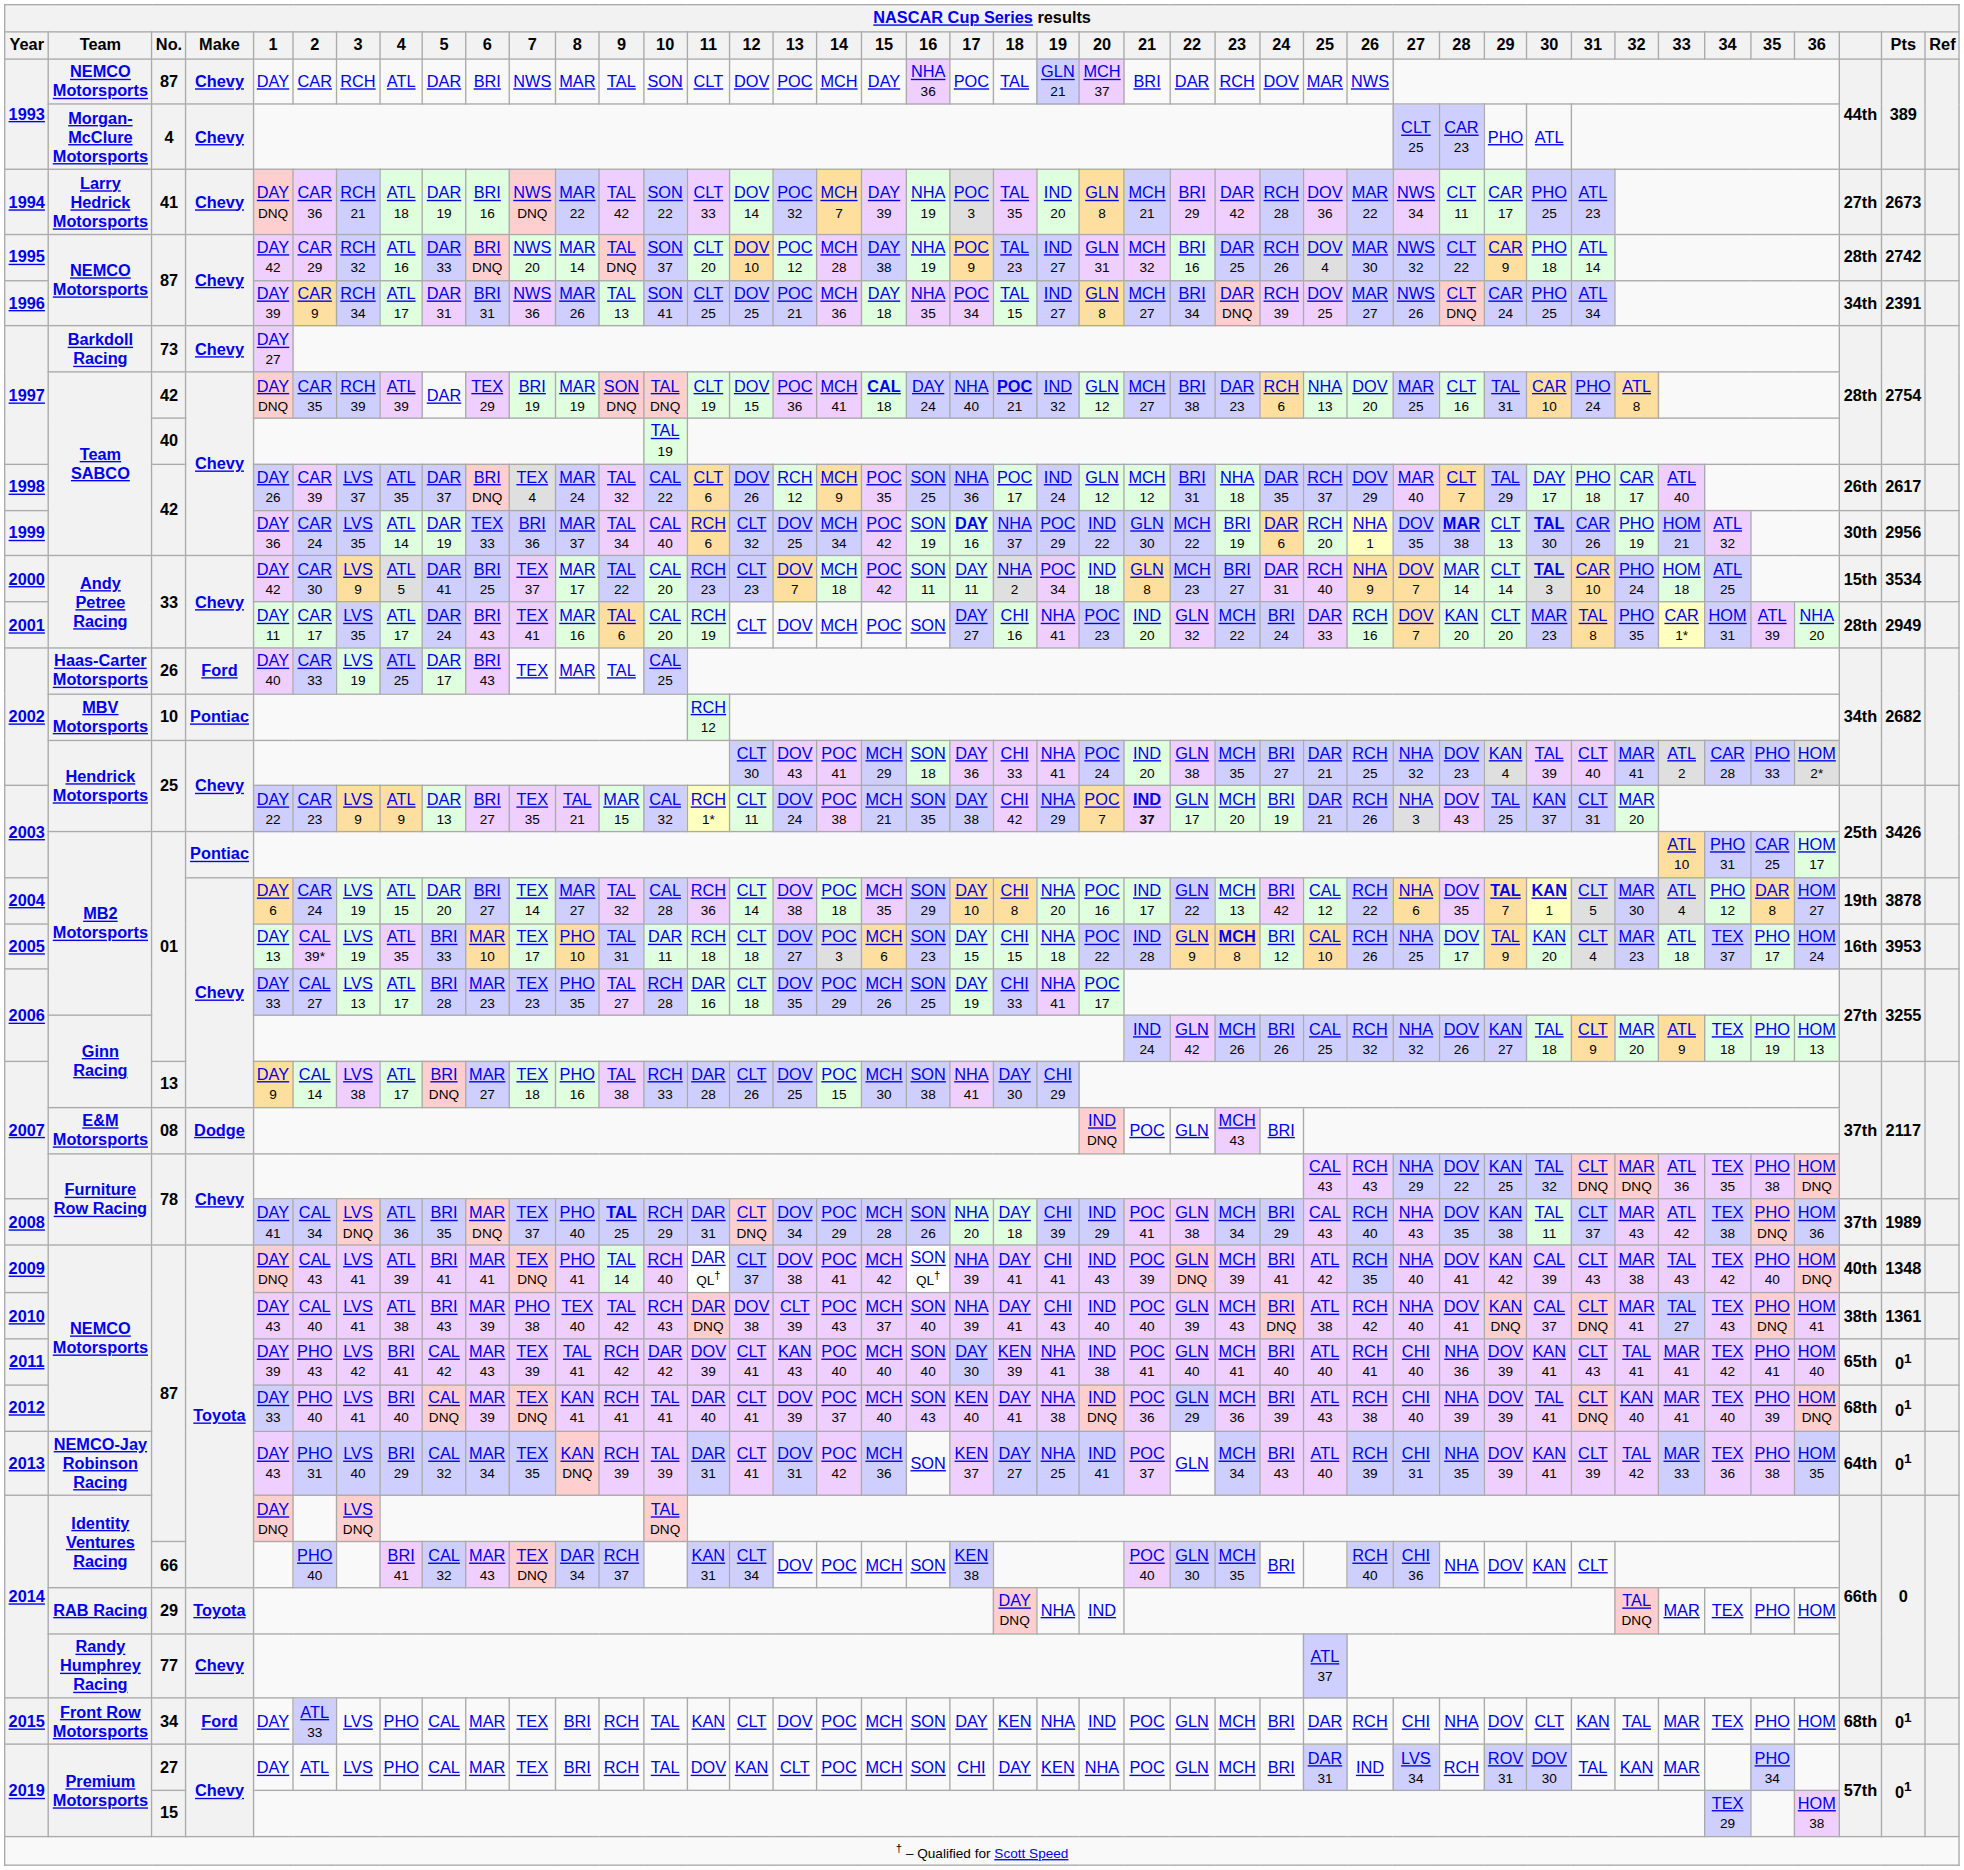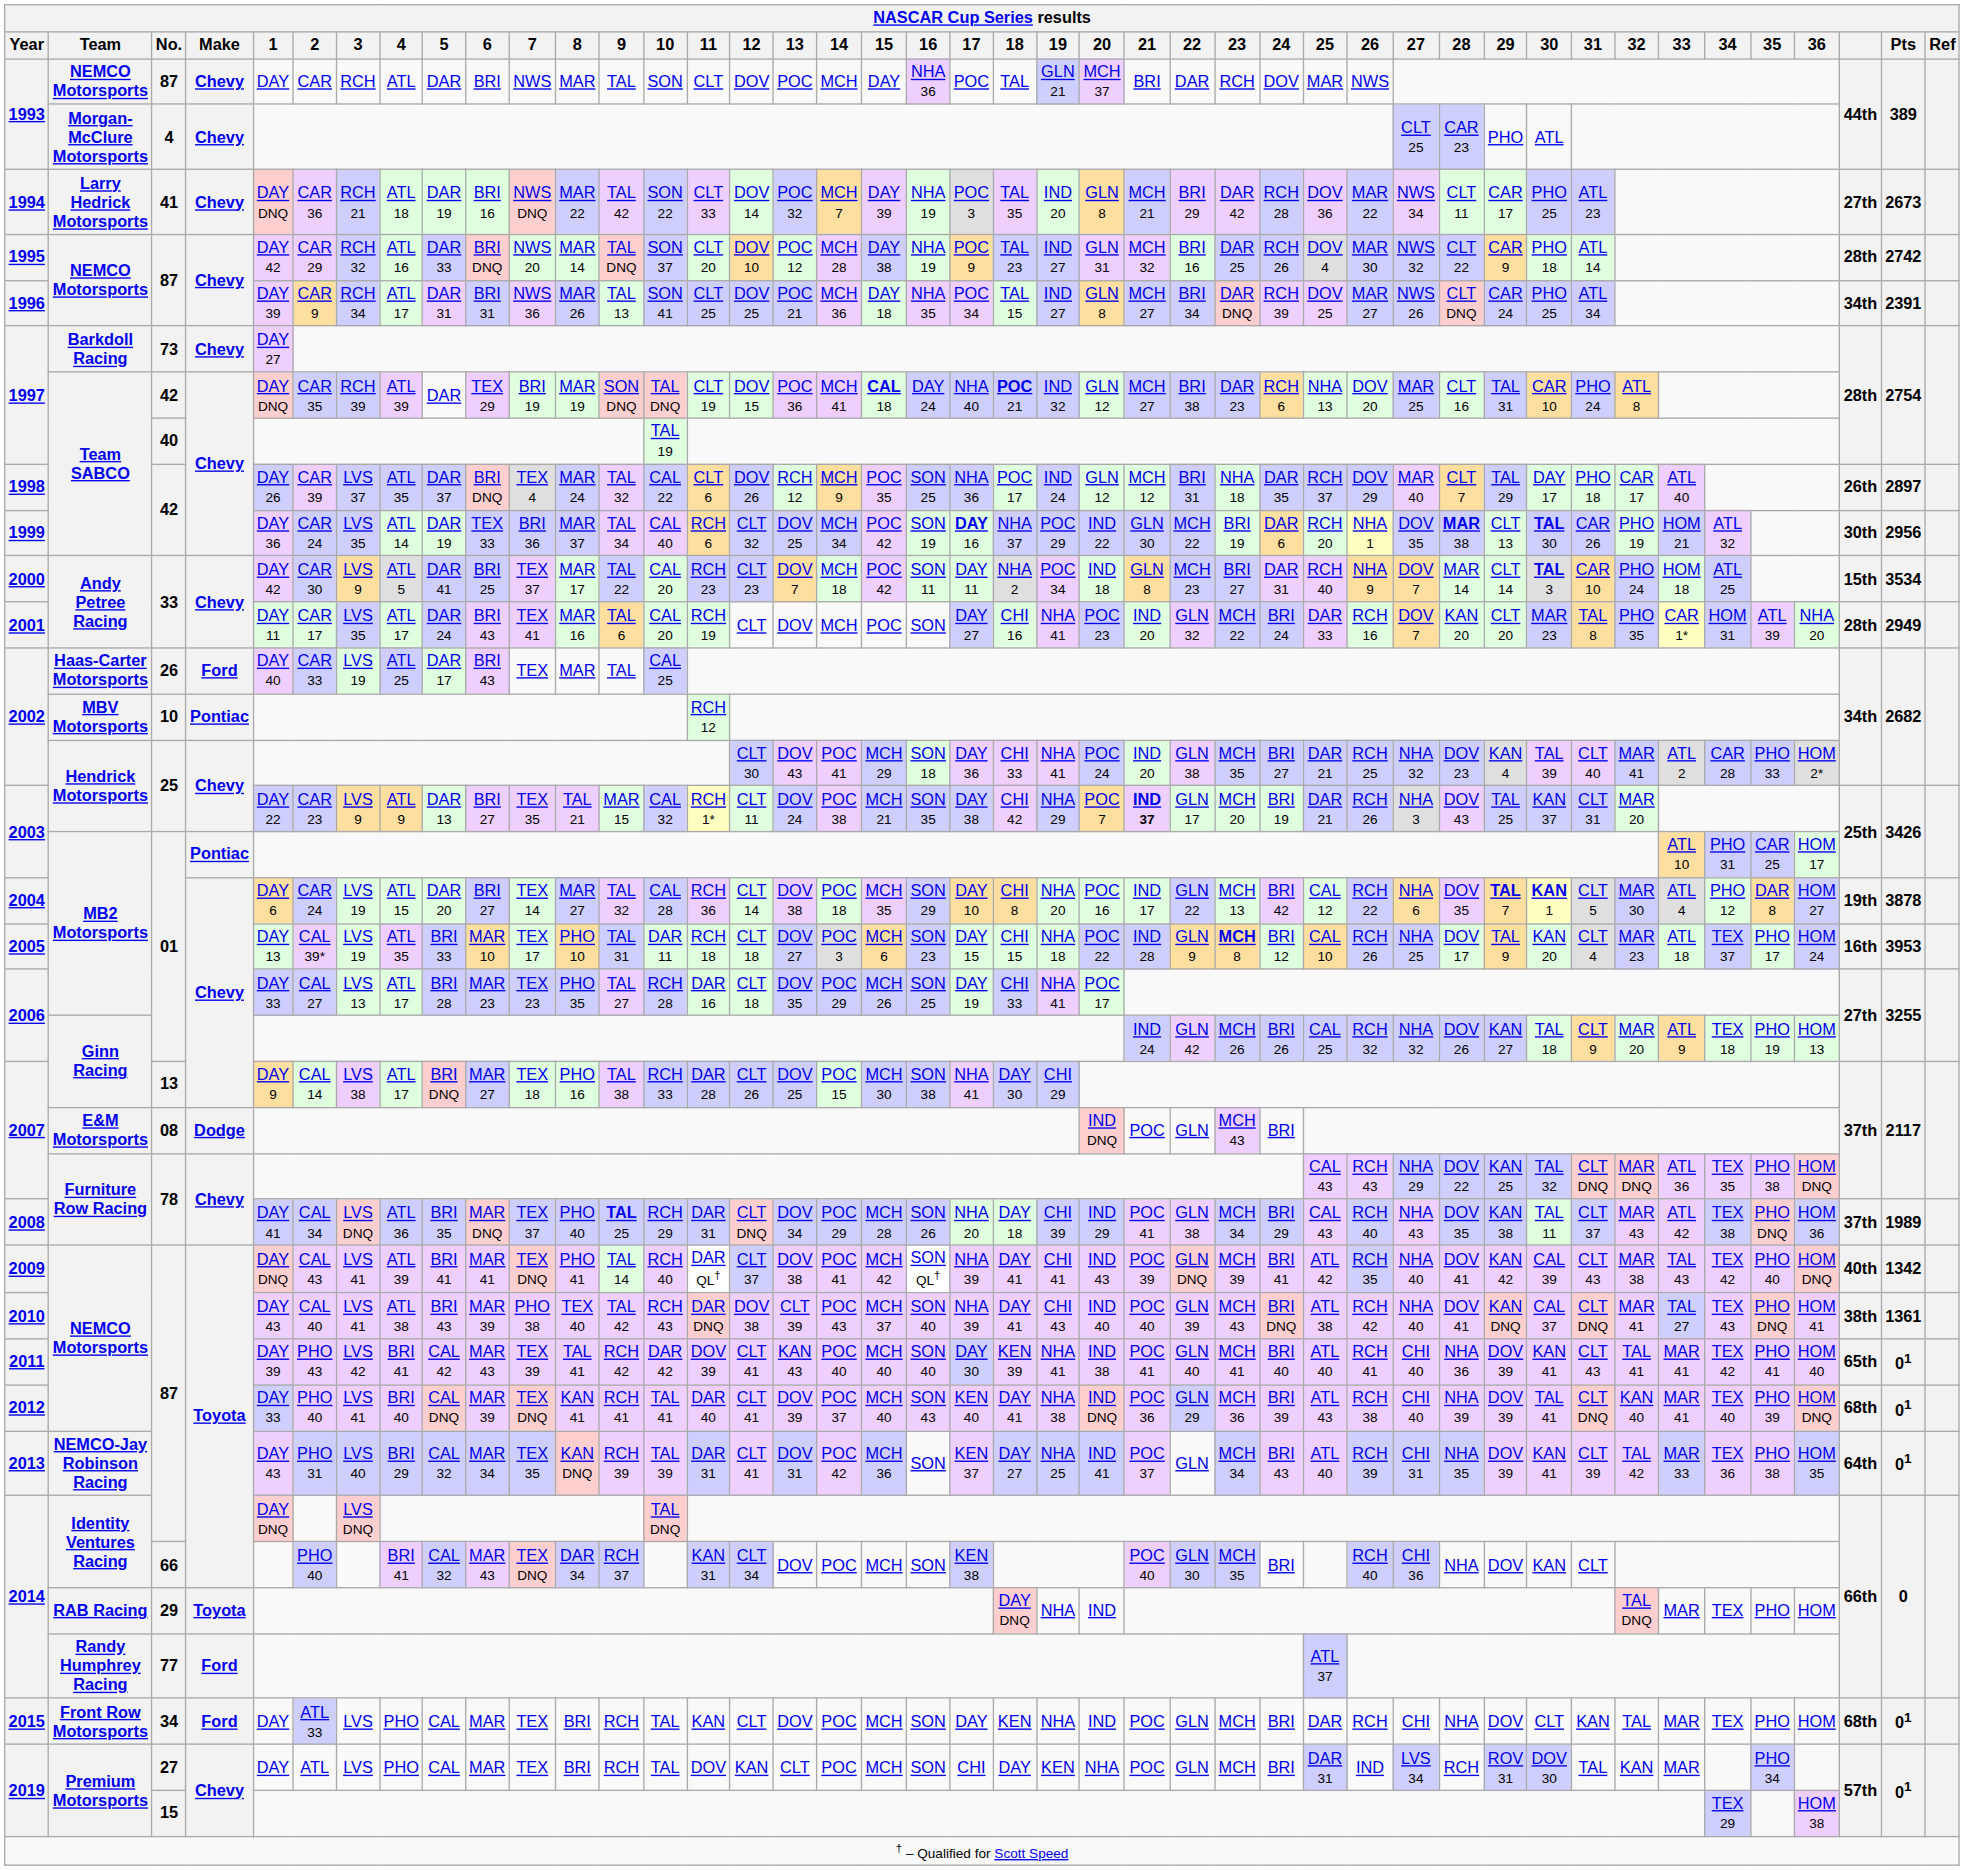1998 | Pts: 2617 -> 2897
2009 | Pts: 1348 -> 1342
2014 / 77 | Make: Chevy -> Ford
